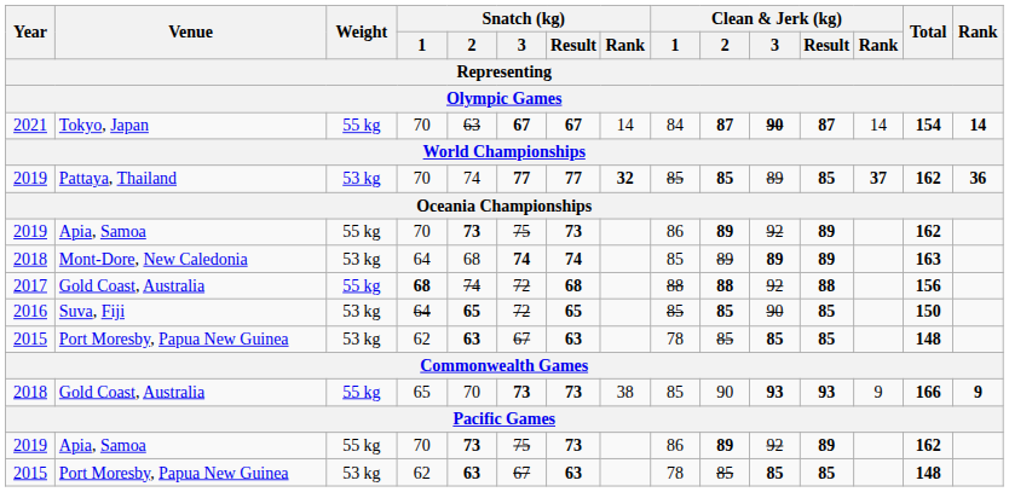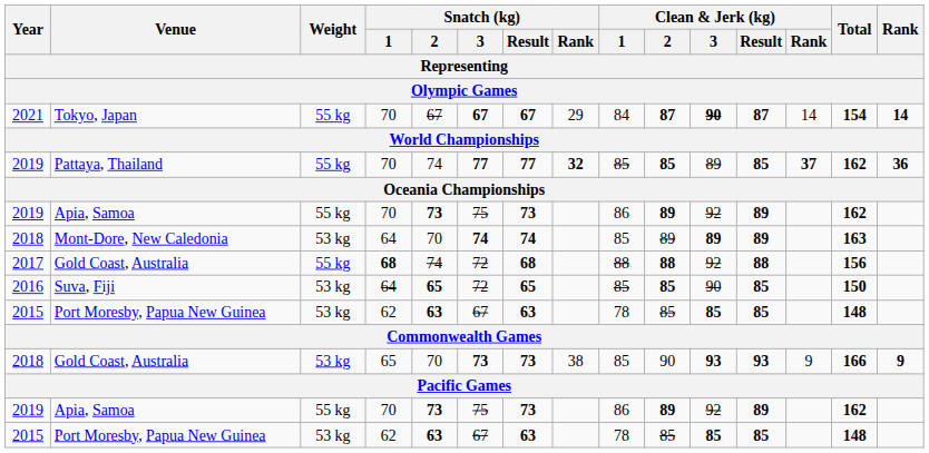Tokyo, Japan | Snatch (kg) / 2: 63 -> 67
Tokyo, Japan | Snatch (kg) / Rank: 14 -> 29
Pattaya, Thailand | Weight: 53 kg -> 55 kg
Mont-Dore, New Caledonia | Snatch (kg) / 2: 68 -> 70
2018 / Gold Coast, Australia | Weight: 55 kg -> 53 kg
